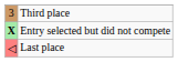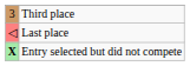rows swapped: Last place <-> Entry selected but did not compete
